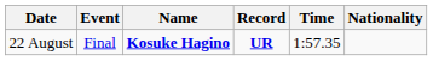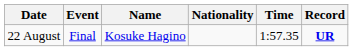columns swapped: Nationality <-> Record
22 August | Name: bold -> normal
